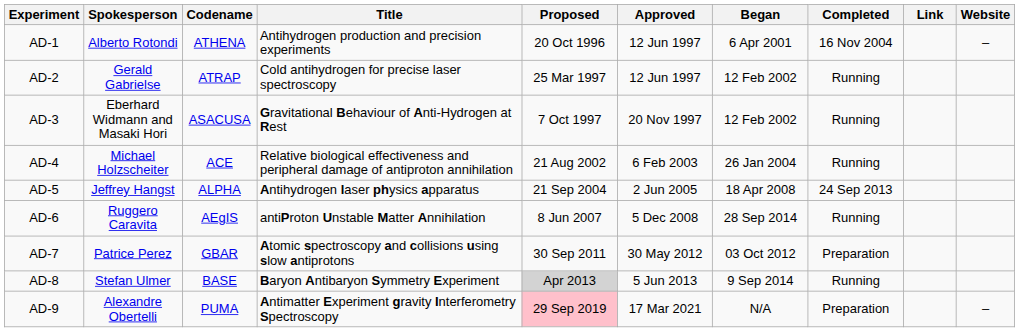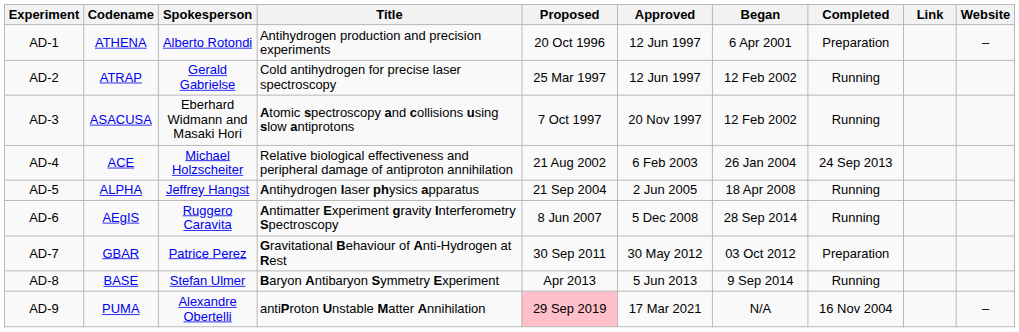columns swapped: Codename <-> Spokesperson
AD-1 | Completed: 16 Nov 2004 -> Preparation
AD-3 | Title: Gravitational Behaviour of Anti-Hydrogen at Rest -> Atomic spectroscopy and collisions using slow antiprotons
AD-4 | Completed: Running -> 24 Sep 2013
AD-5 | Completed: 24 Sep 2013 -> Running
AD-6 | Title: antiProton Unstable Matter Annihilation -> Antimatter Experiment gravity Interferometry Spectroscopy
AD-7 | Title: Atomic spectroscopy and collisions using slow antiprotons -> Gravitational Behaviour of Anti-Hydrogen at Rest
AD-8 | Proposed: lightgrey background -> no background
AD-9 | Title: Antimatter Experiment gravity Interferometry Spectroscopy -> antiProton Unstable Matter Annihilation
AD-9 | Completed: Preparation -> 16 Nov 2004
